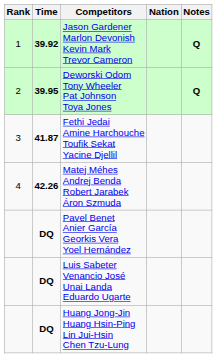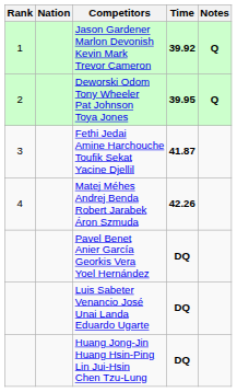columns swapped: Nation <-> Time
